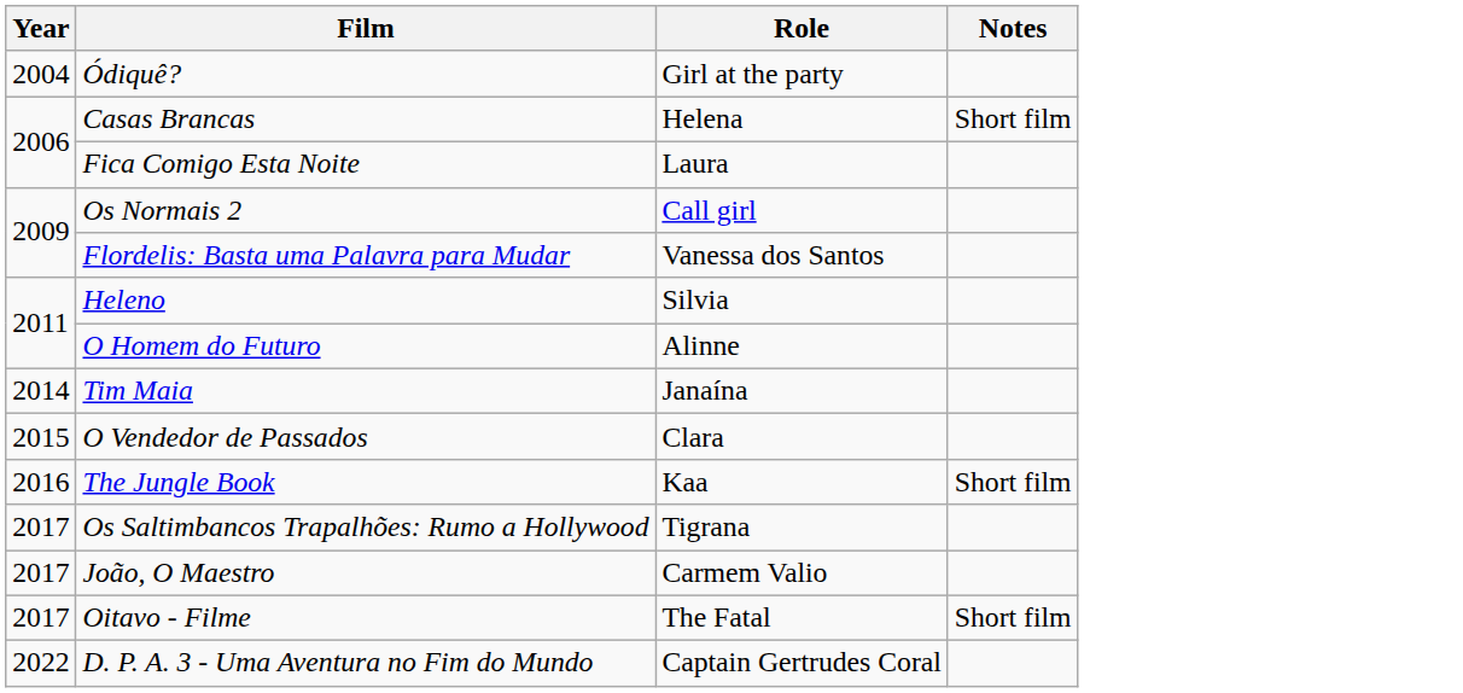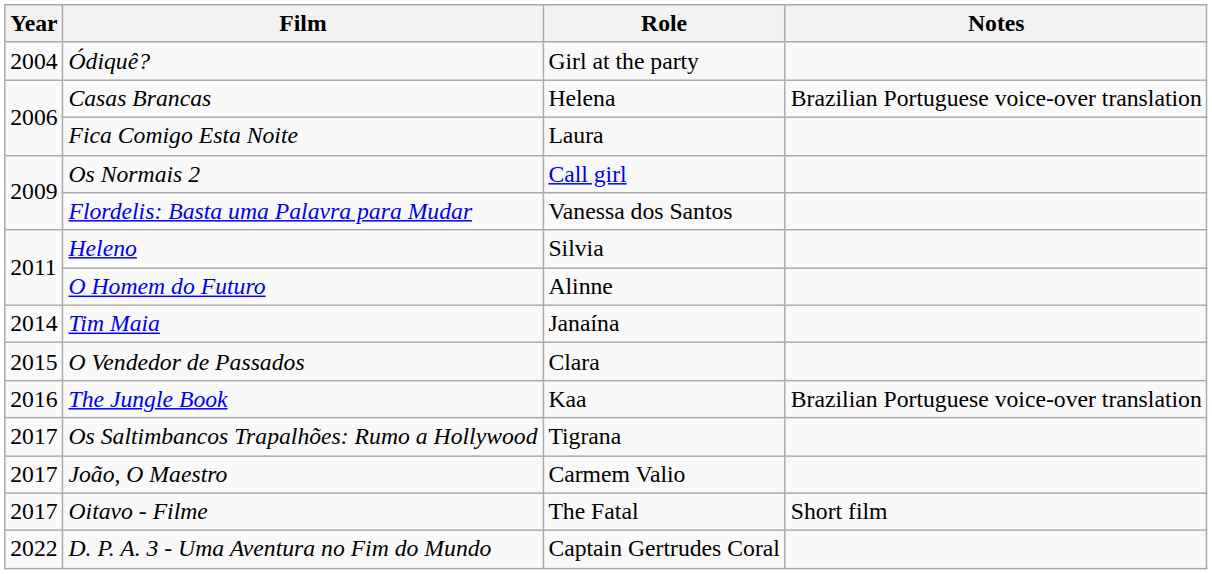Casas Brancas | Notes: Short film -> Brazilian Portuguese voice-over translation
The Jungle Book | Notes: Short film -> Brazilian Portuguese voice-over translation
